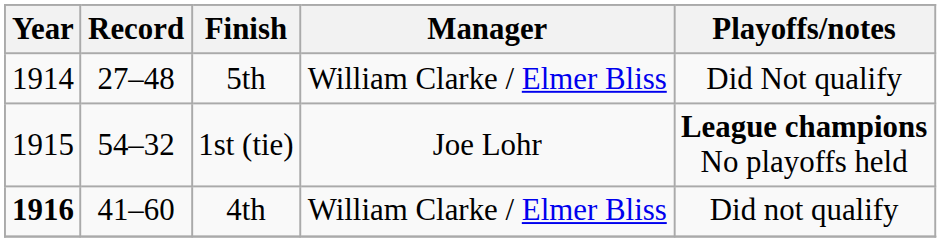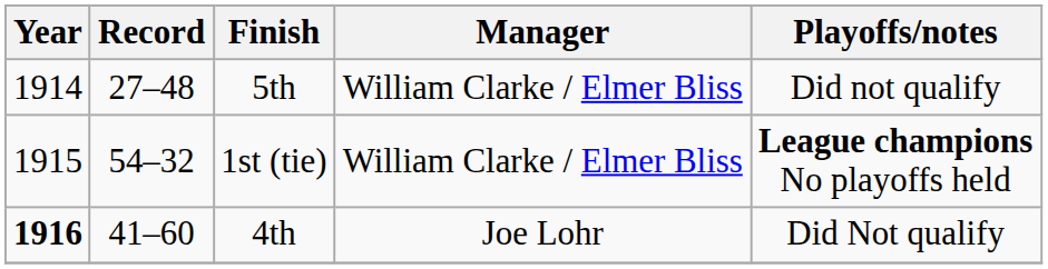5th | Playoffs/notes: Did Not qualify -> Did not qualify
1st (tie) | Manager: Joe Lohr -> William Clarke / Elmer Bliss
4th | Manager: William Clarke / Elmer Bliss -> Joe Lohr
4th | Playoffs/notes: Did not qualify -> Did Not qualify
